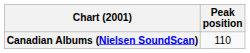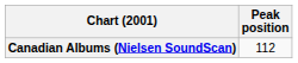Canadian Albums (Nielsen SoundScan) | Peak position: 110 -> 112
